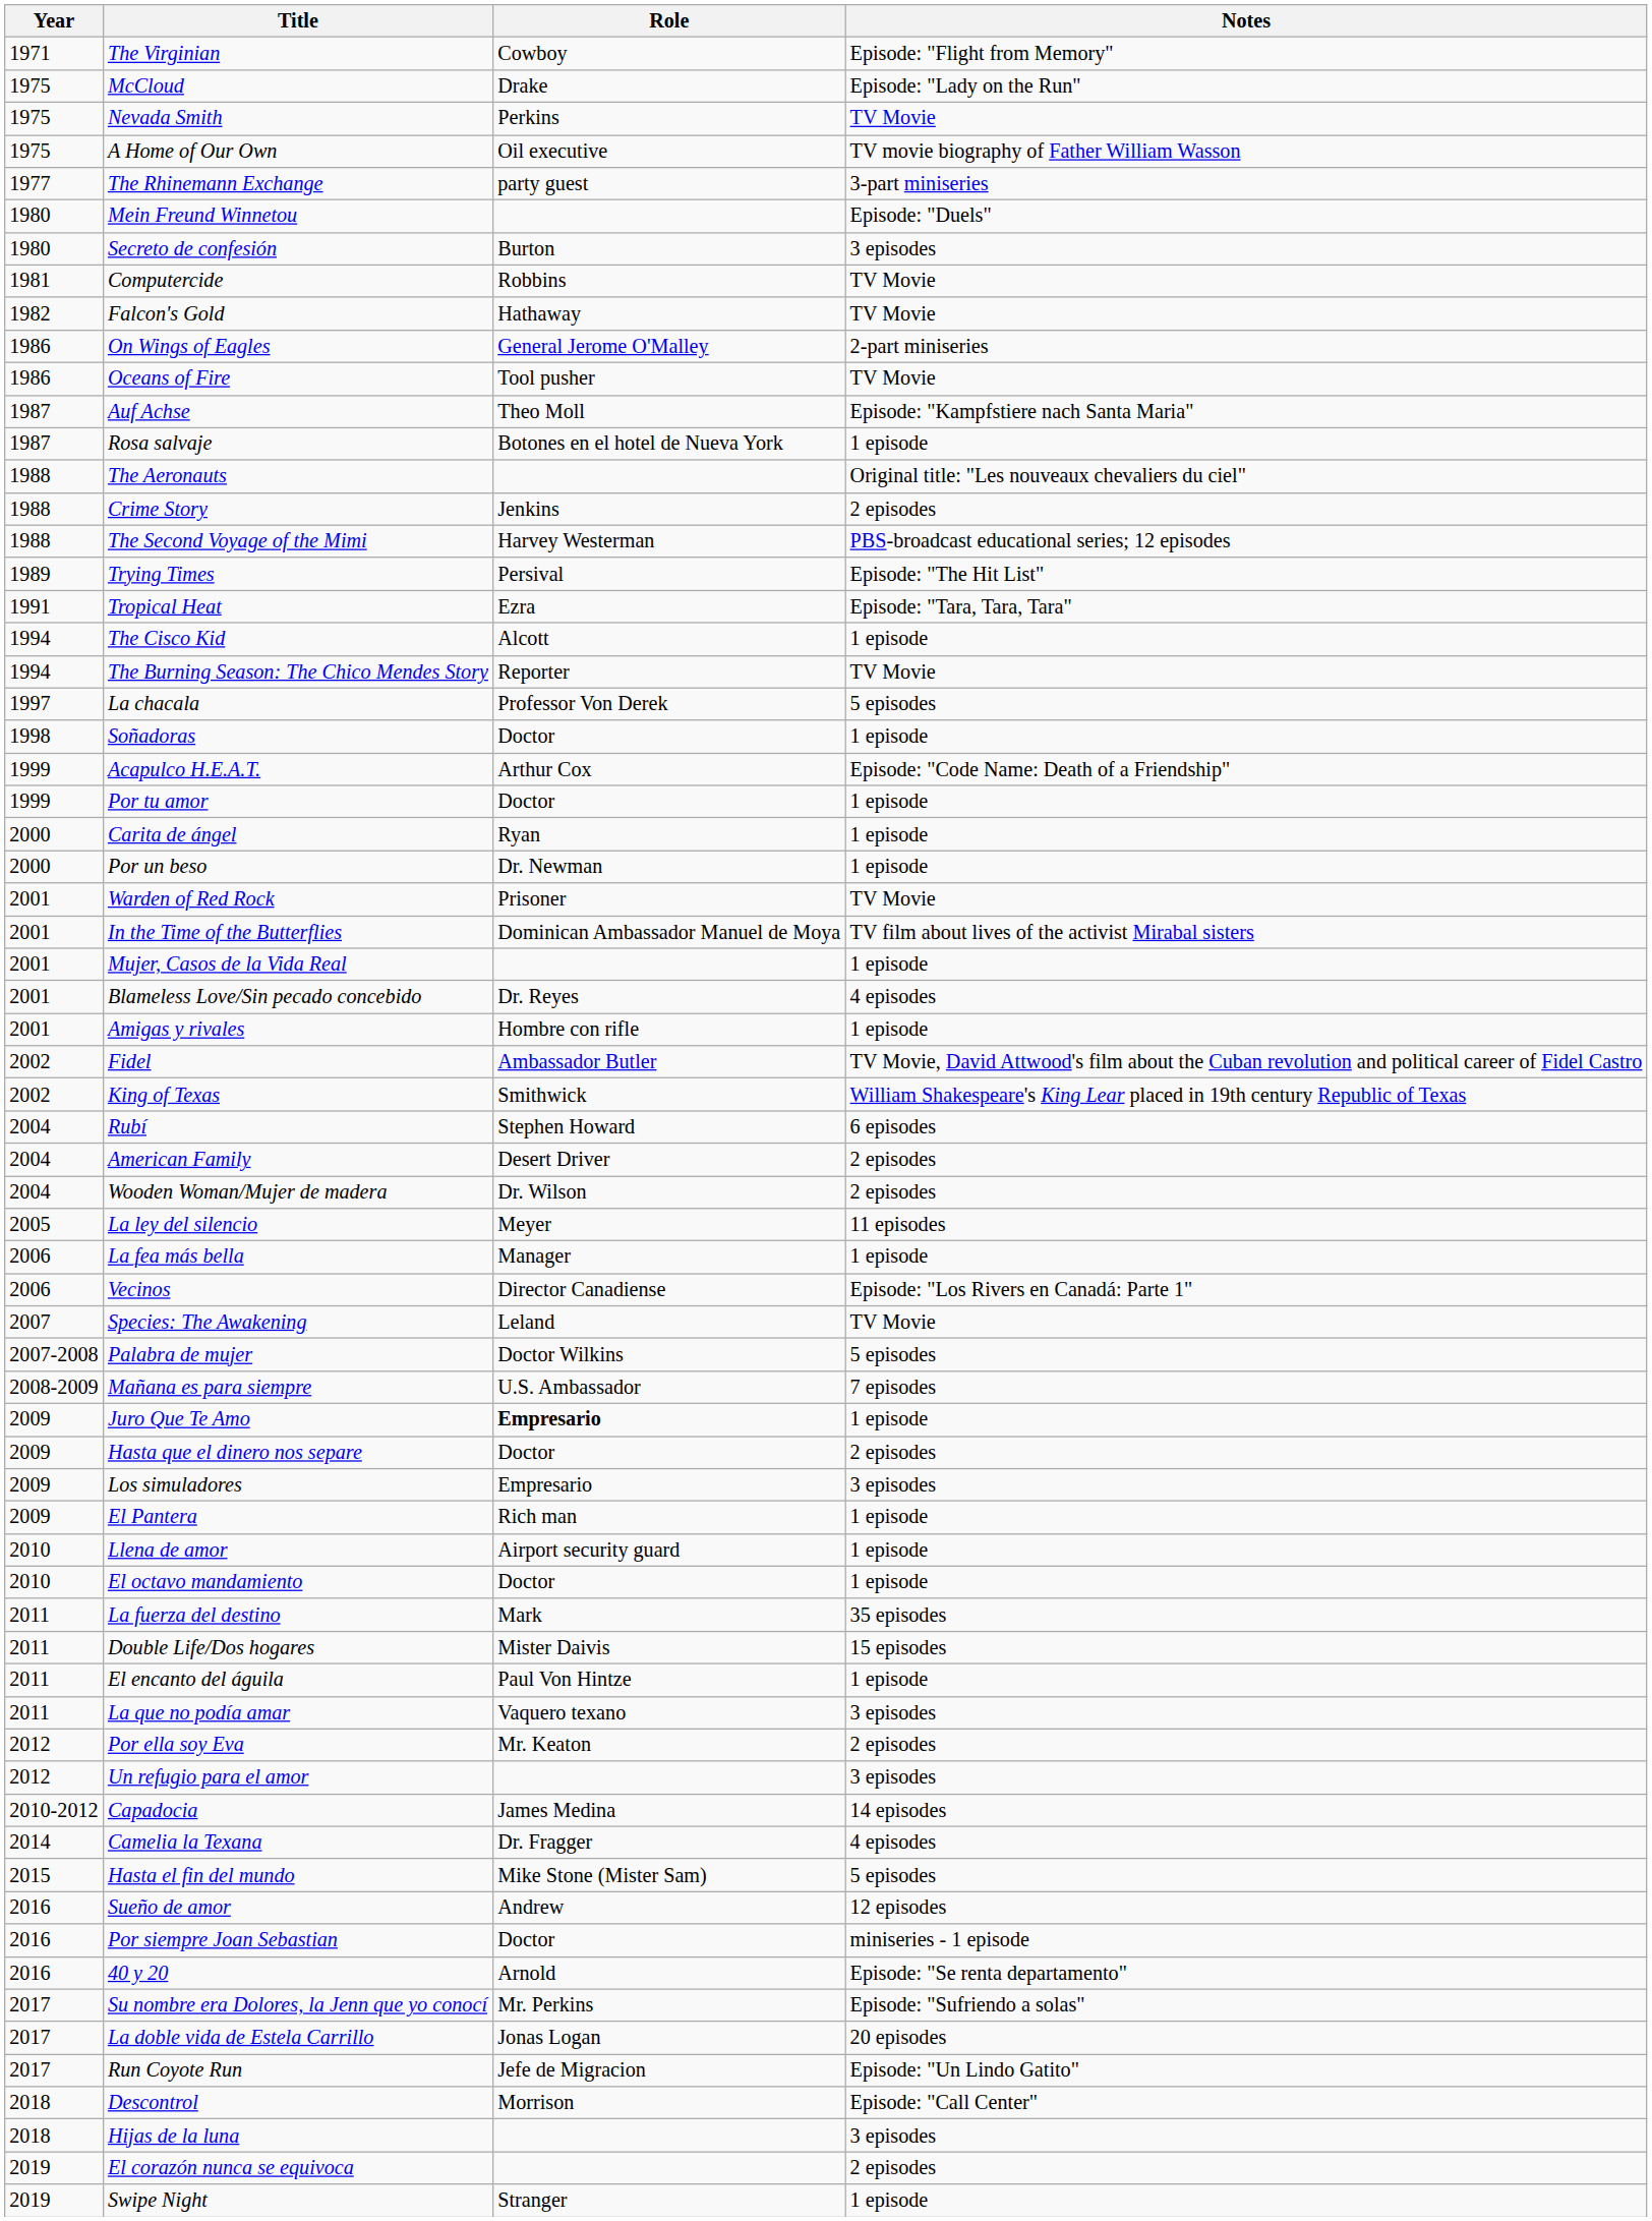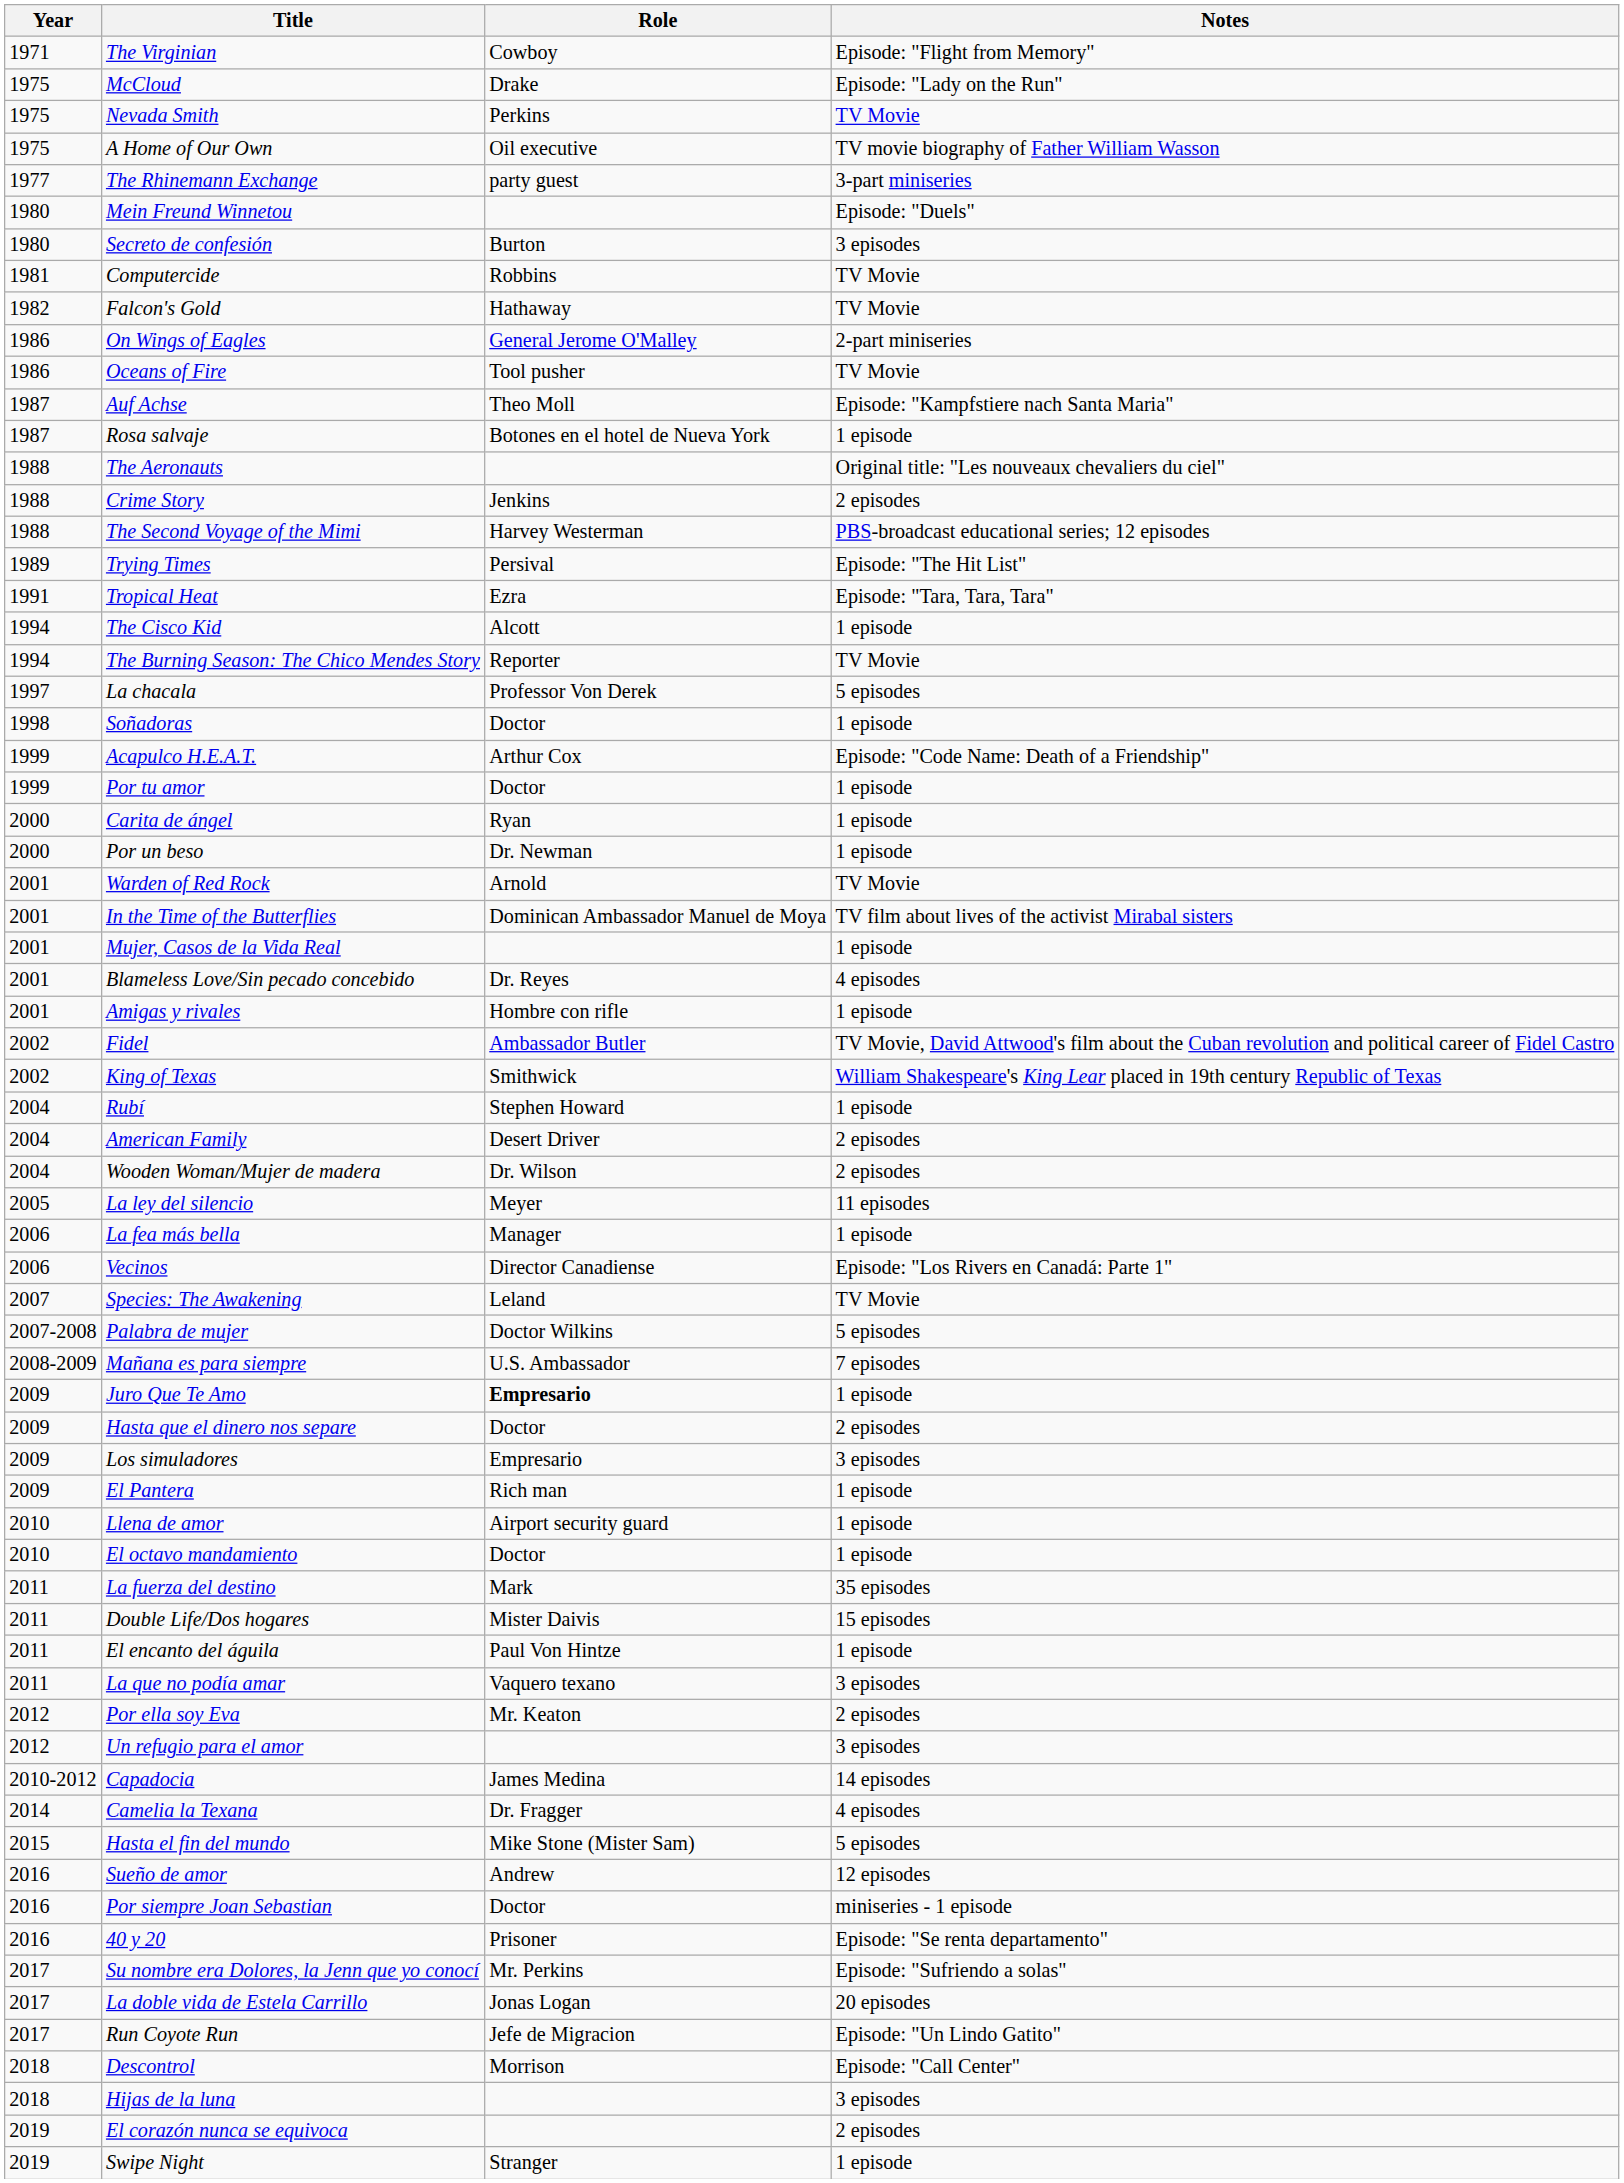Warden of Red Rock | Role: Prisoner -> Arnold
Rubí | Notes: 6 episodes -> 1 episode
40 y 20 | Role: Arnold -> Prisoner
